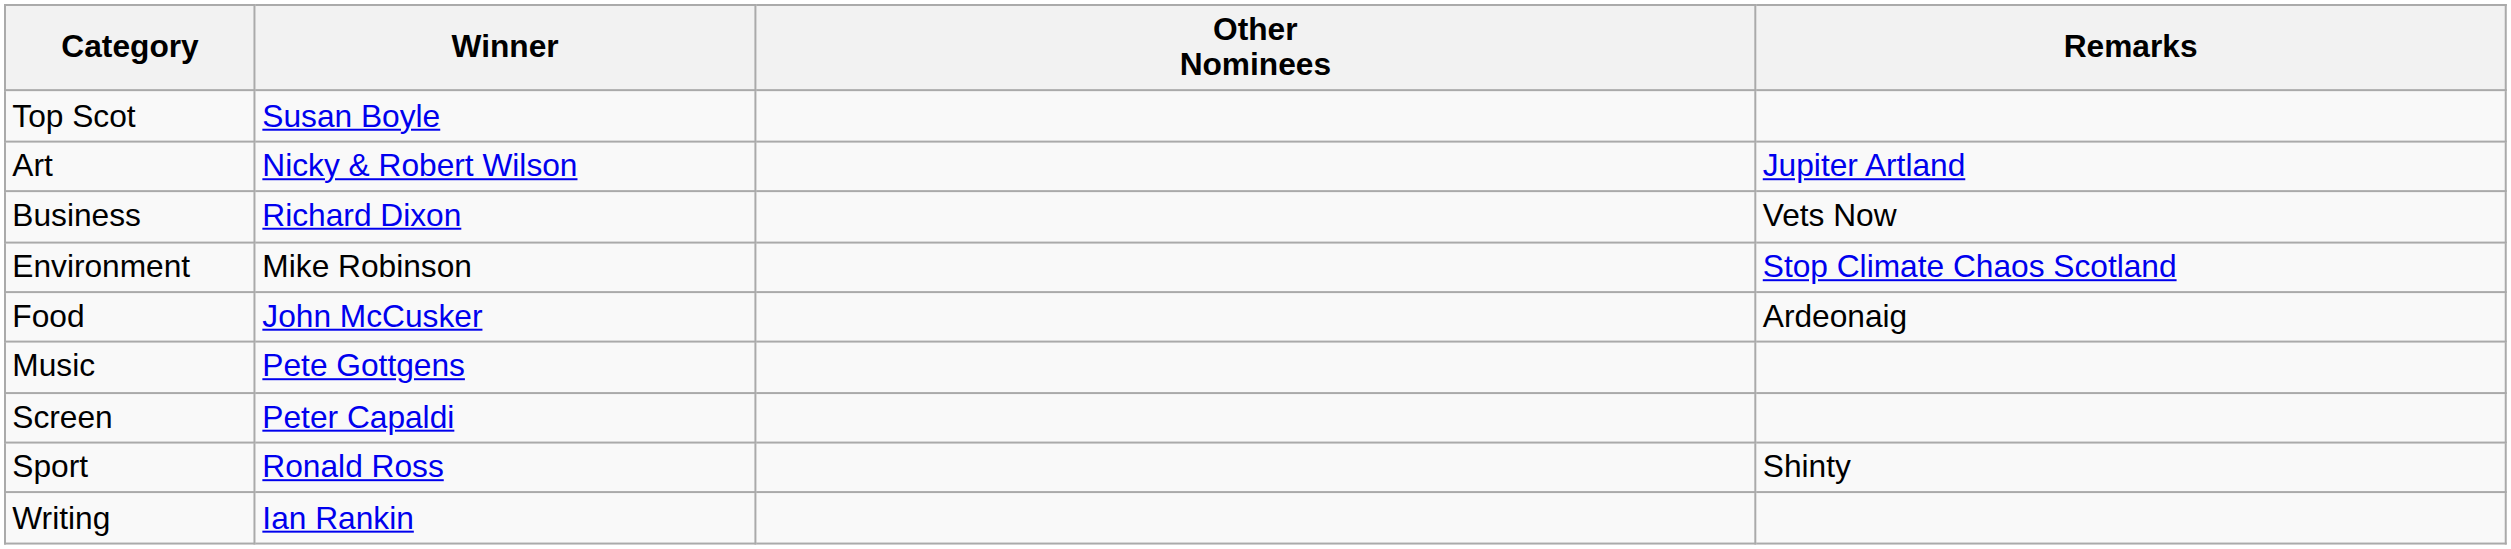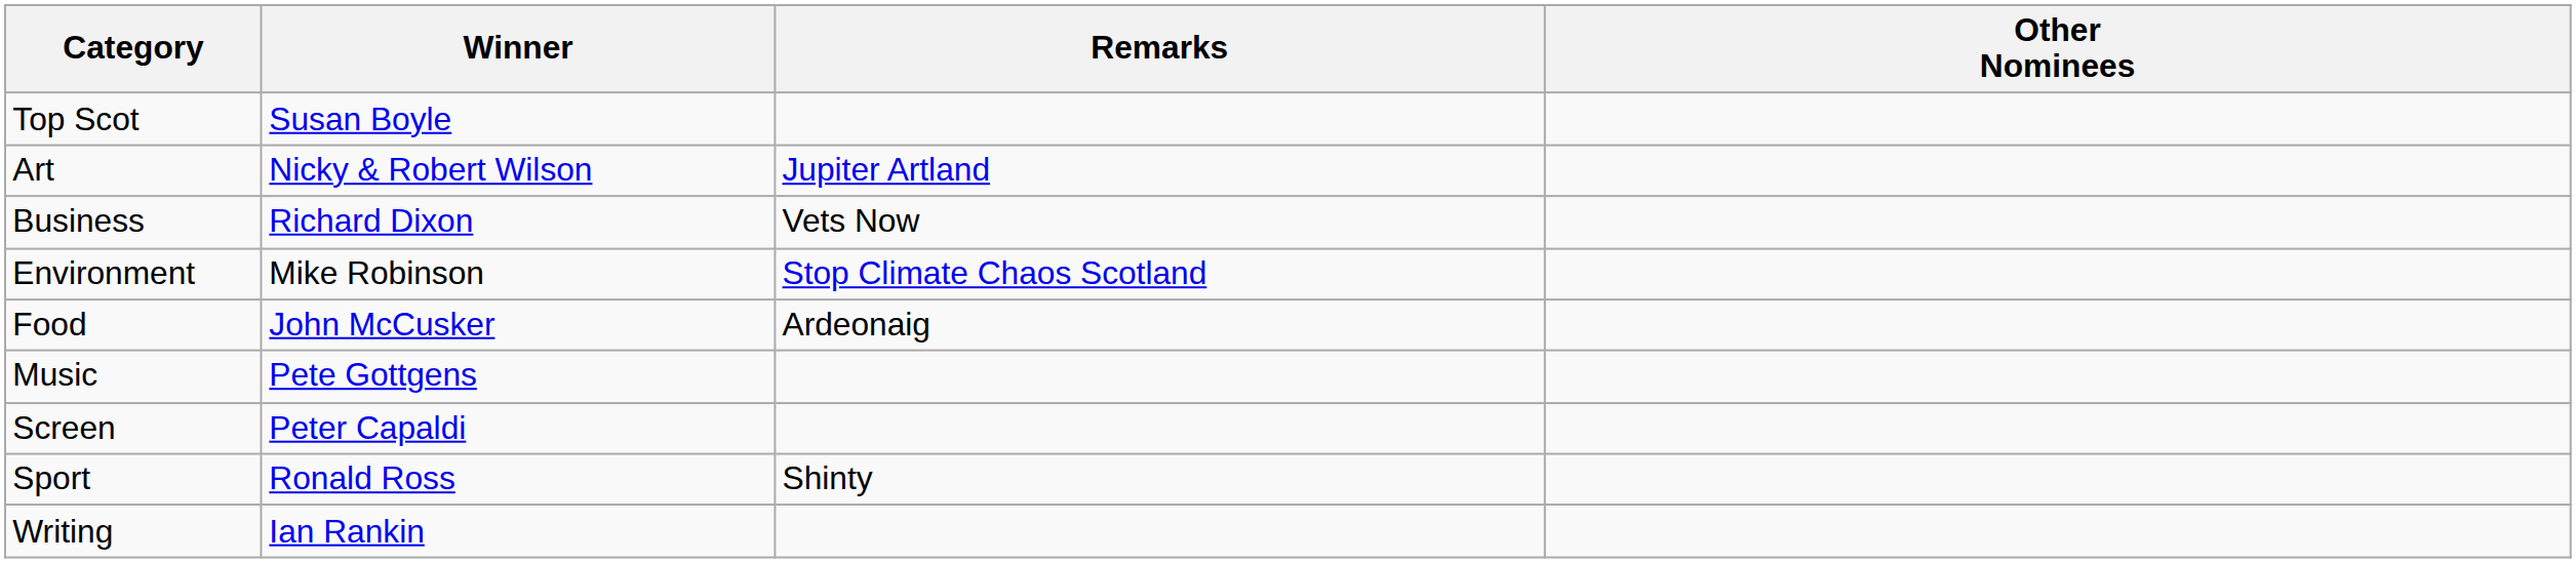columns swapped: Remarks <-> Other Nominees
